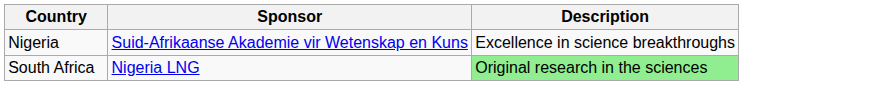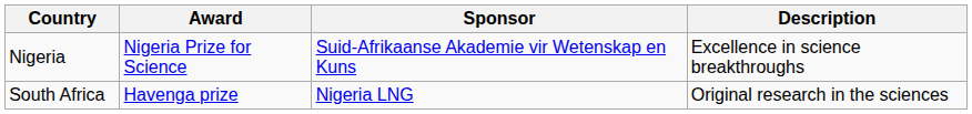+ column: Award | Nigeria Prize for Science | Havenga prize
South Africa | Description: lightgreen background -> no background
